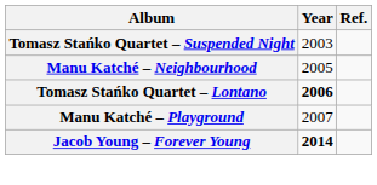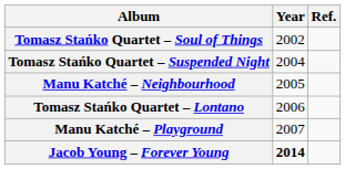+ row: Tomasz Stańko Quartet – Soul of Things | 2002
Tomasz Stańko Quartet – Suspended Night | Year: 2003 -> 2004
Tomasz Stańko Quartet – Lontano | Year: bold -> normal
